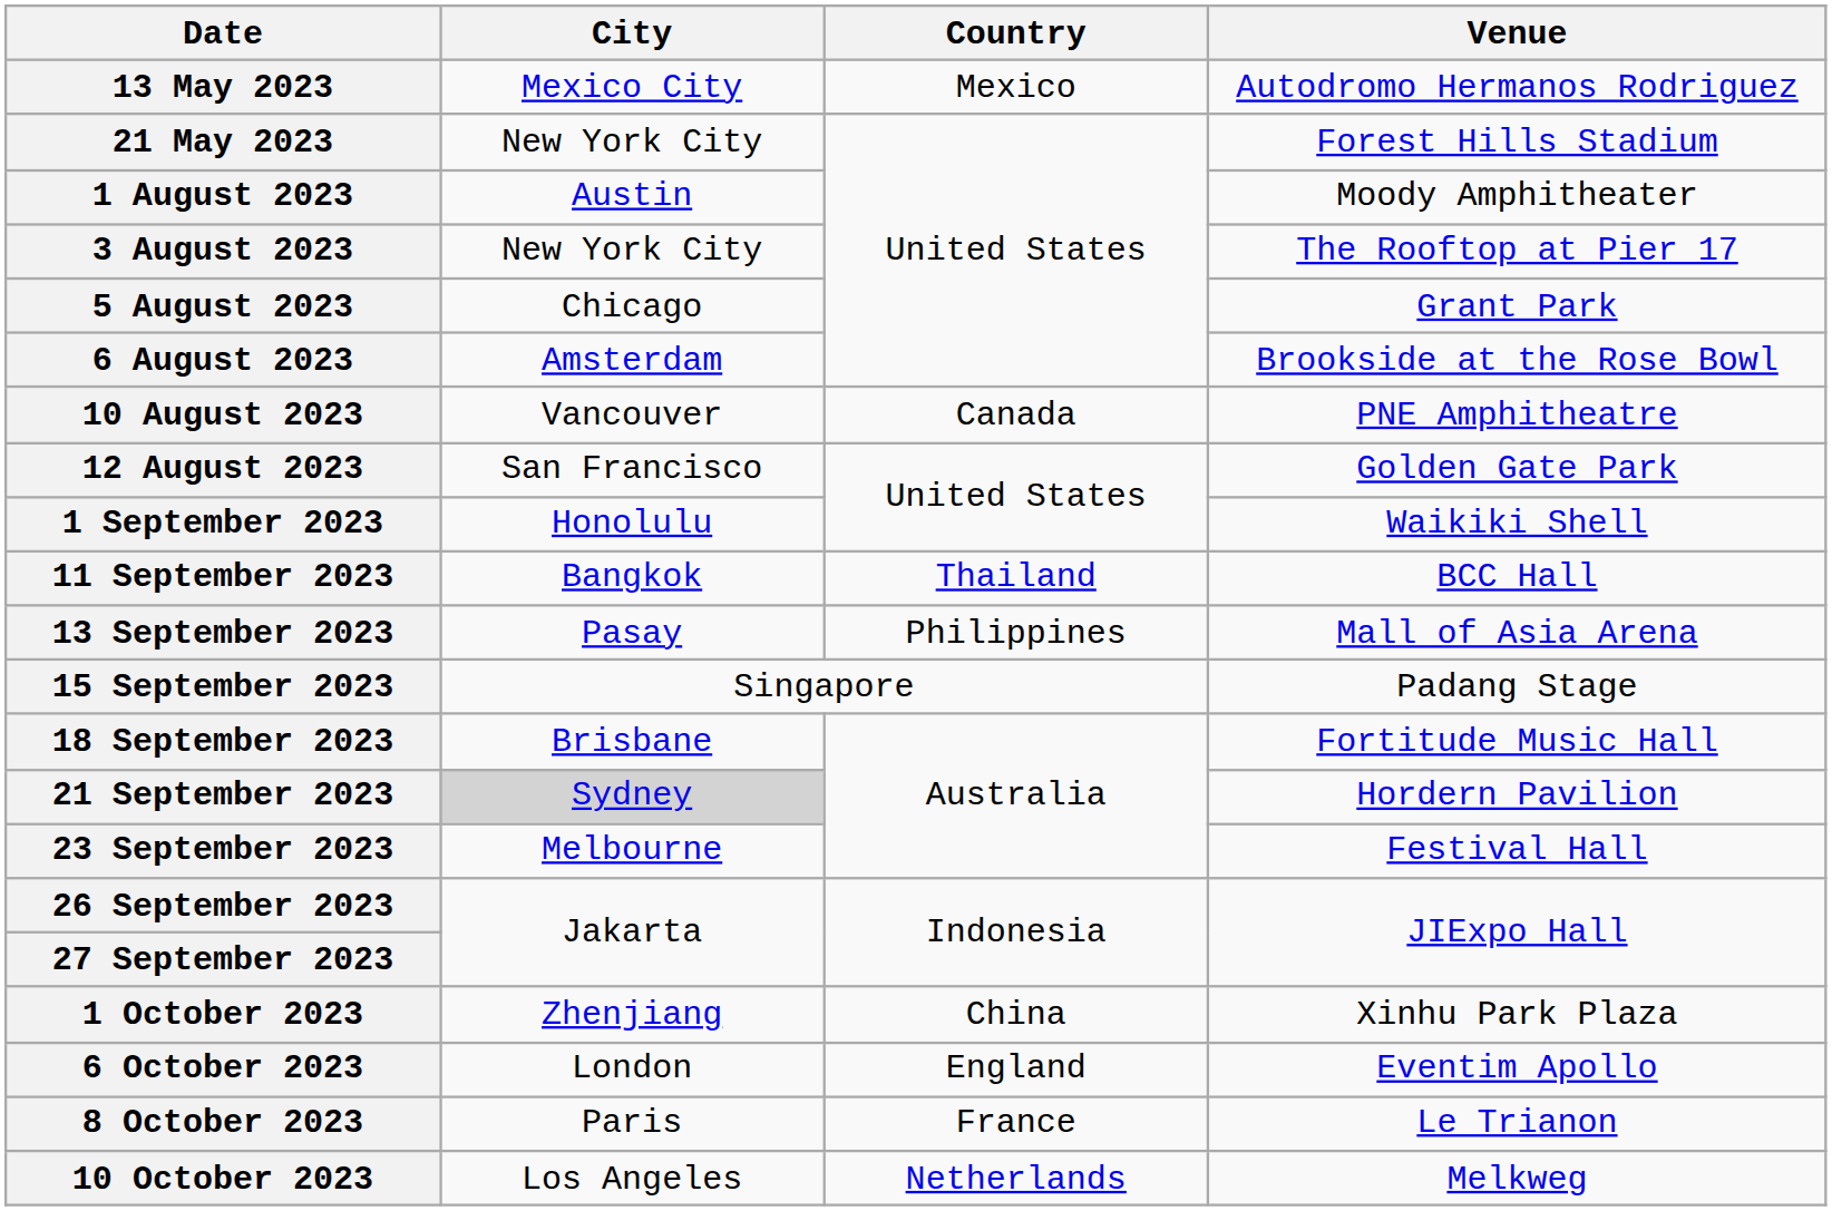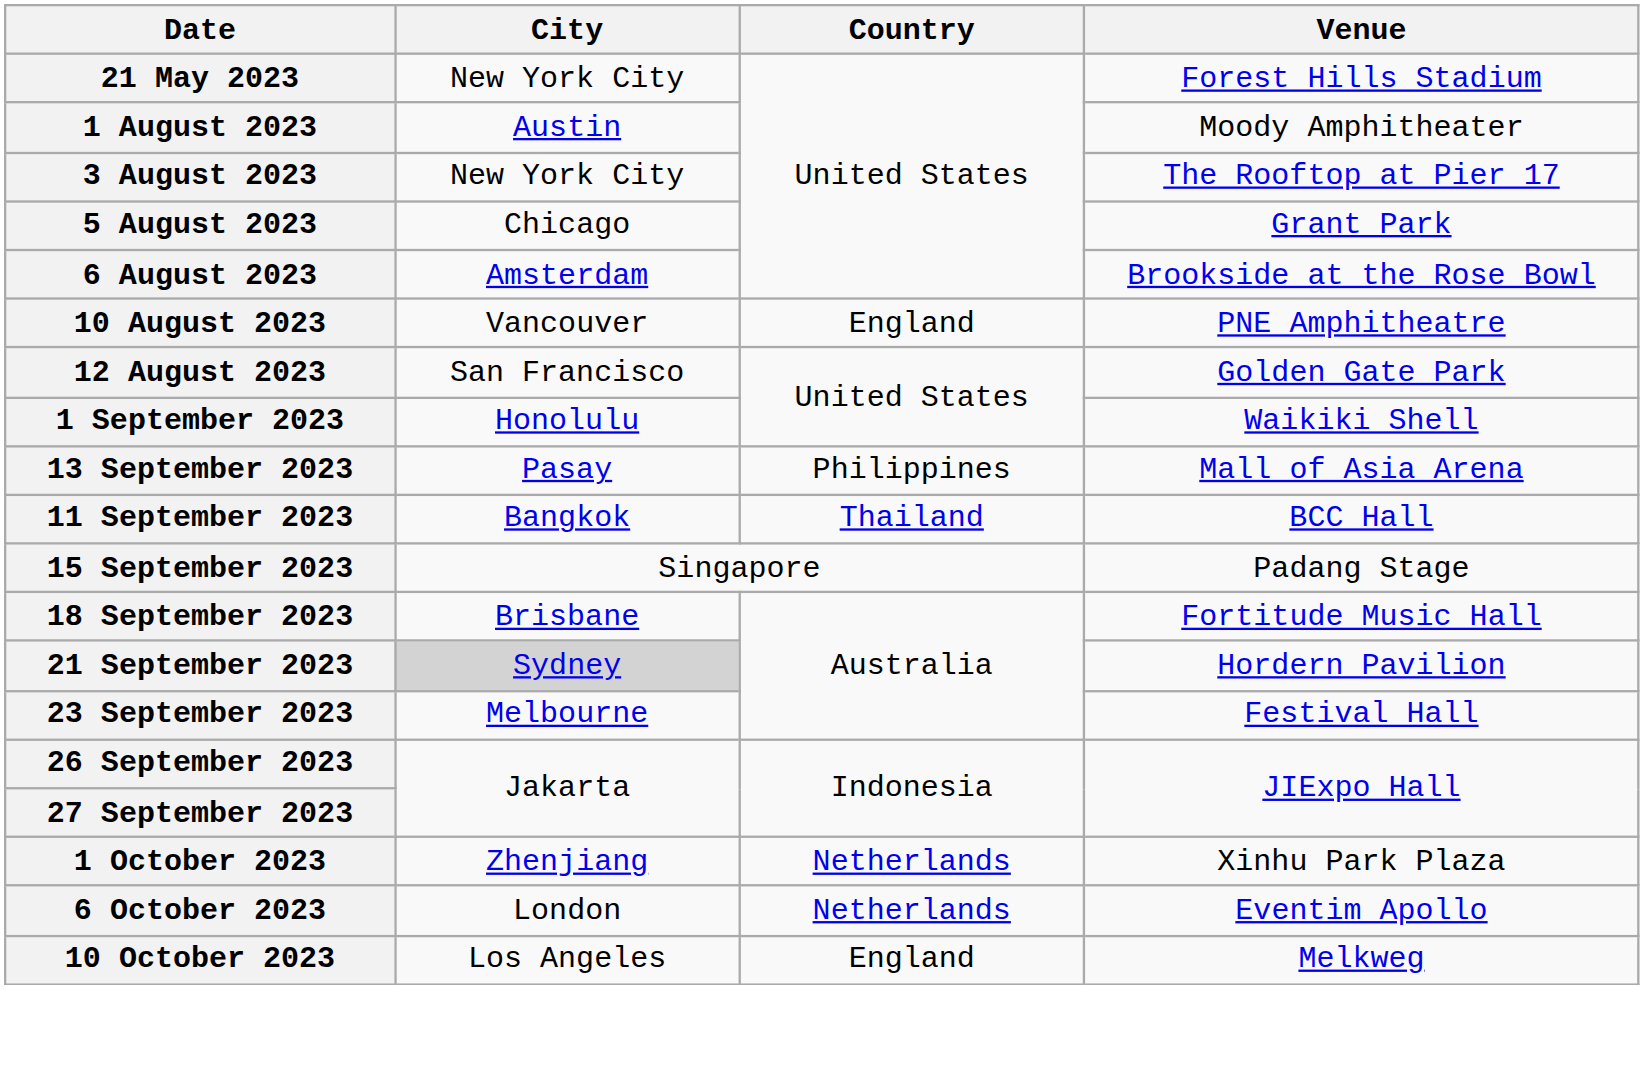- row: 13 May 2023 | Mexico City | Mexico | Autodromo Hermanos Rodriguez
10 August 2023 | Country: Canada -> England
rows swapped: 11 September 2023 <-> 13 September 2023
1 October 2023 | Country: China -> Netherlands
6 October 2023 | Country: England -> Netherlands
- row: 8 October 2023 | Paris | France | Le Trianon
10 October 2023 | Country: Netherlands -> England
